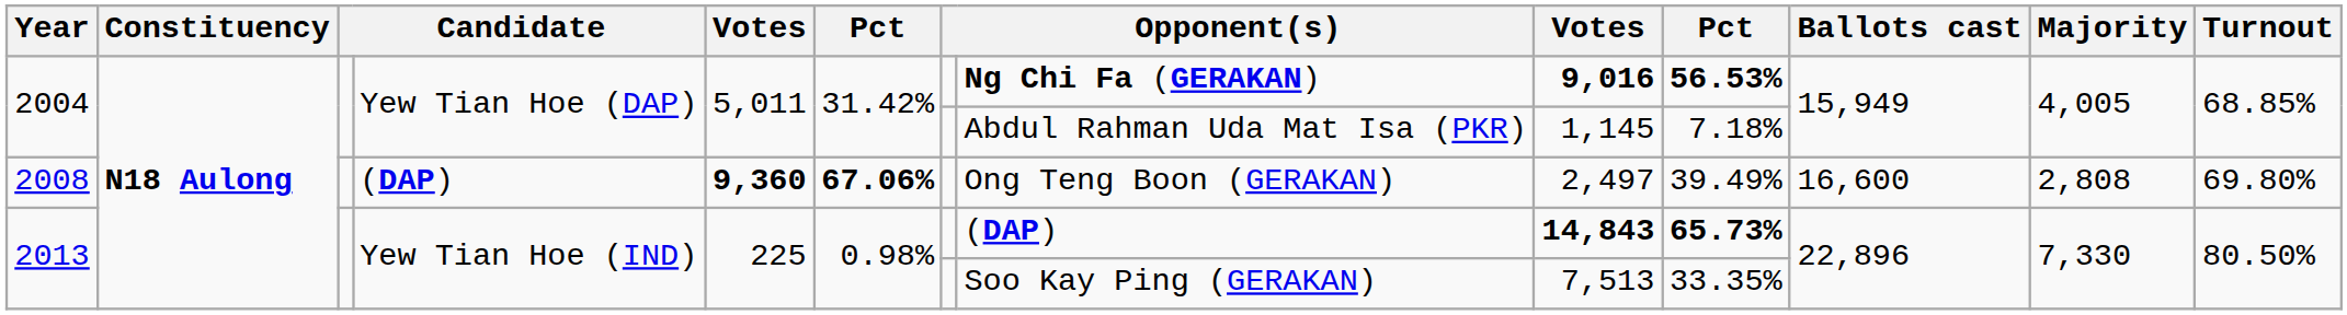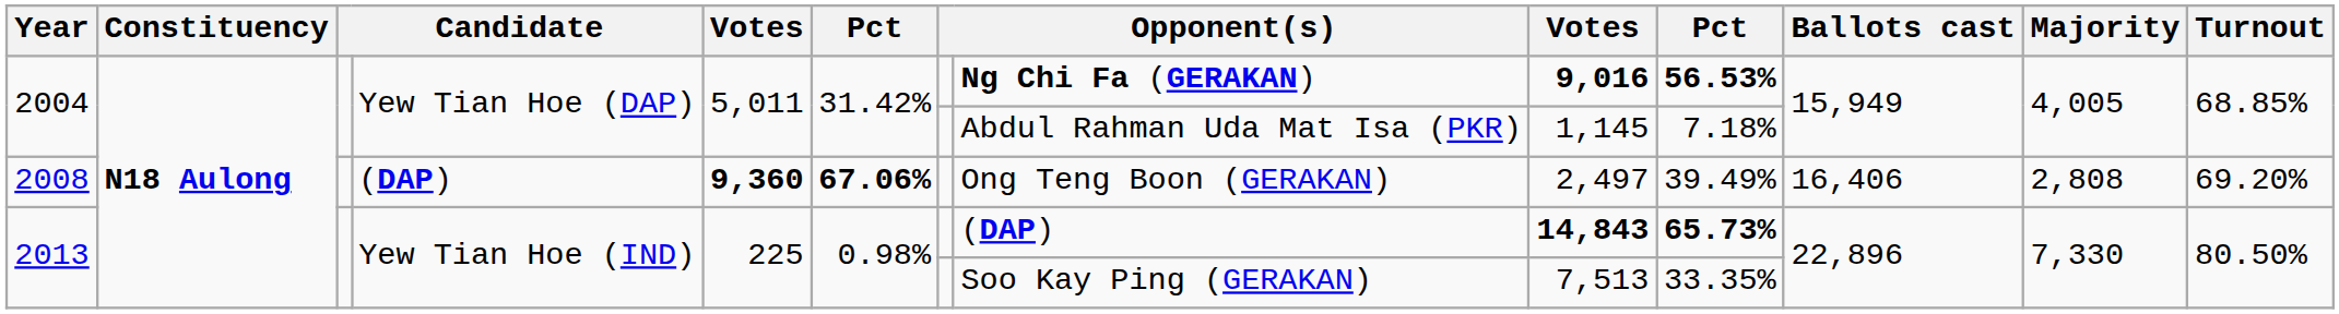2008 | Ballots cast: 16,600 -> 16,406
2008 | Turnout: 69.80% -> 69.20%
